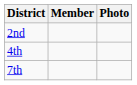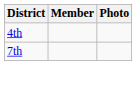- row: 2nd
